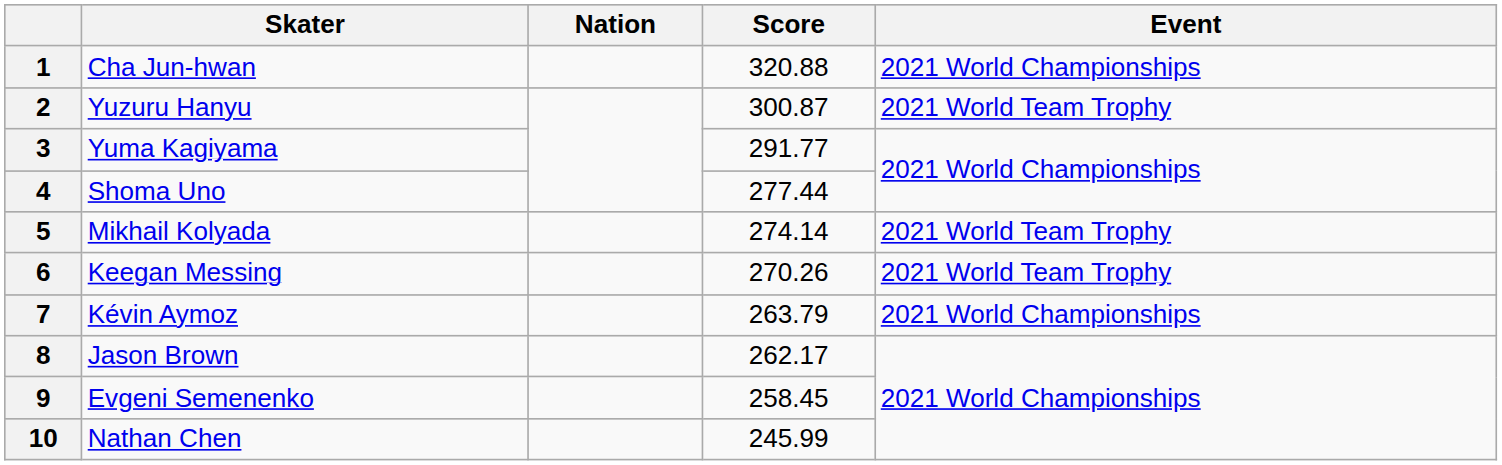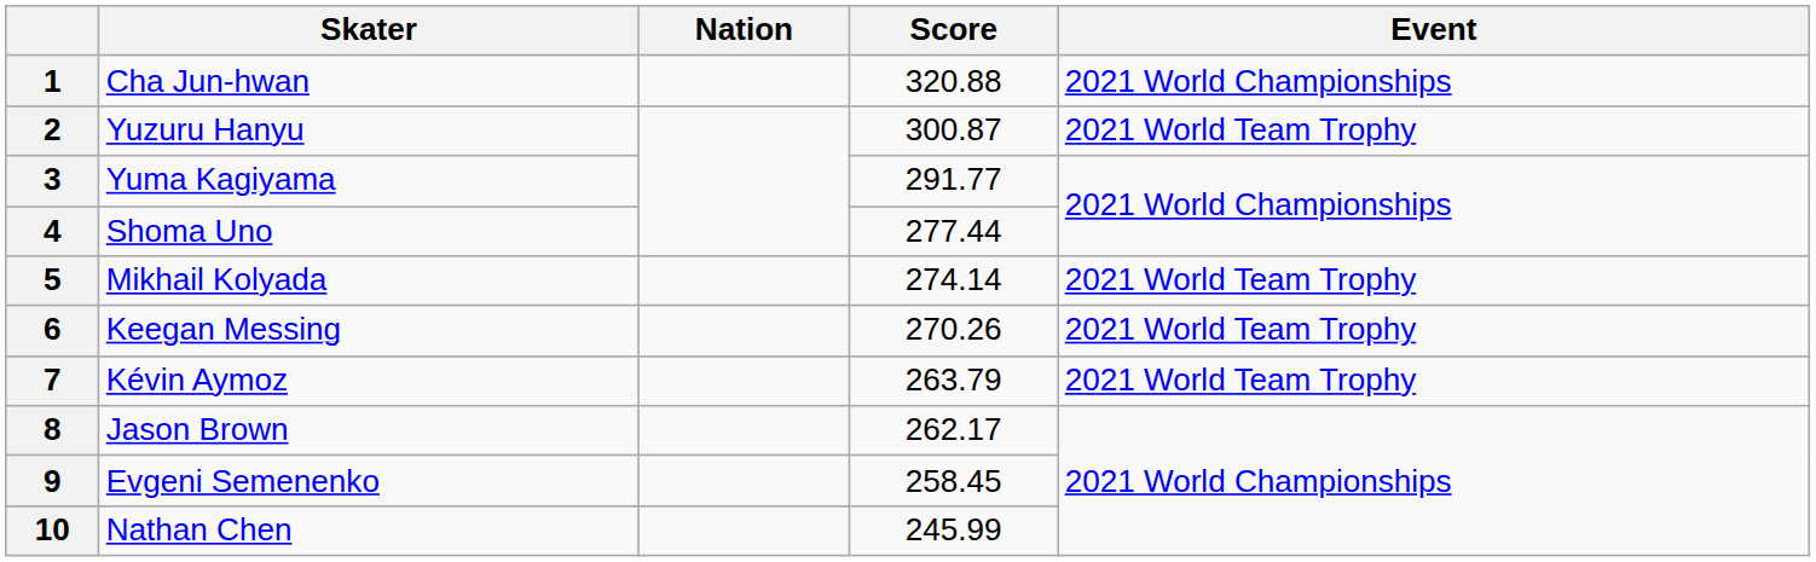7 | Event: 2021 World Championships -> 2021 World Team Trophy
